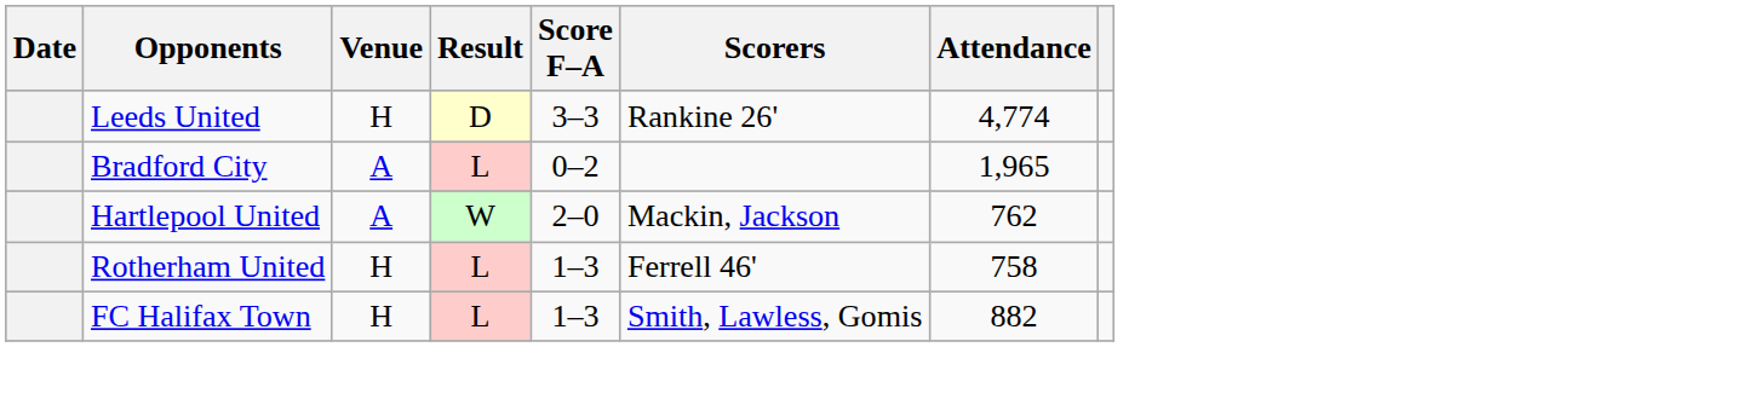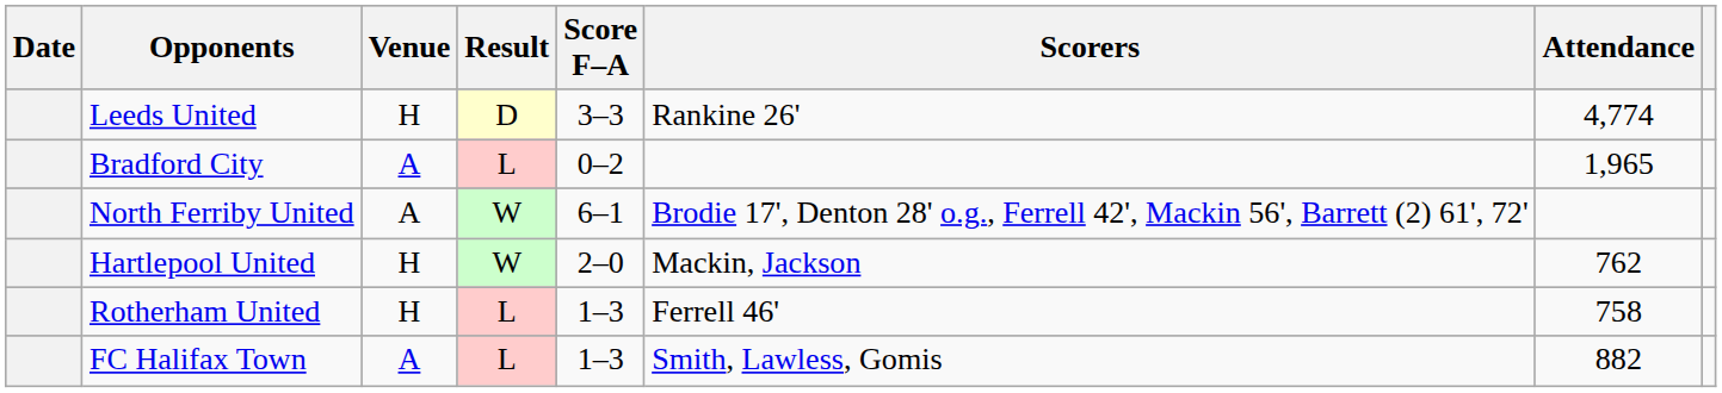+ row: North Ferriby United | A | W | 6–1 | Brodie 17', Denton 28' o.g., Ferrell 42', Mackin 56', Barrett (2) 61', 72'
Hartlepool United | Venue: A -> H
FC Halifax Town | Venue: H -> A
